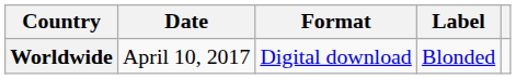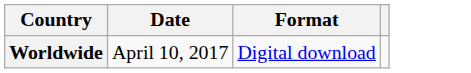- column: Label | Blonded
